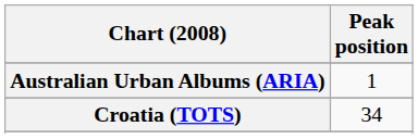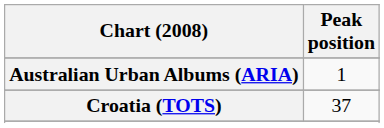Croatia (TOTS) | Peak position: 34 -> 37
